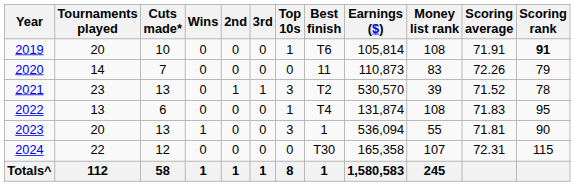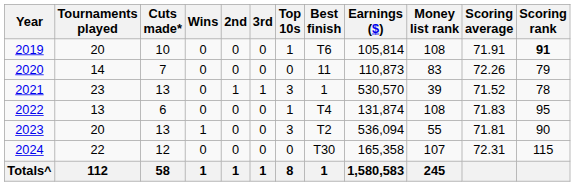2021 | Best finish: T2 -> 1
2023 | Best finish: 1 -> T2
